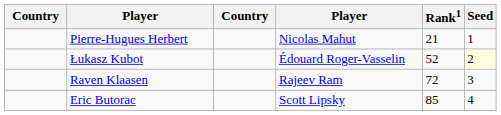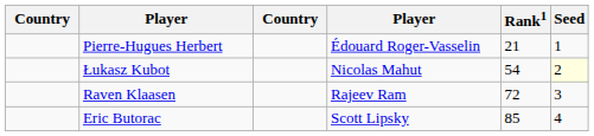Pierre-Hugues Herbert | column 4: Nicolas Mahut -> Édouard Roger-Vasselin
Łukasz Kubot | column 4: Édouard Roger-Vasselin -> Nicolas Mahut
Łukasz Kubot | Rank1: 52 -> 54
